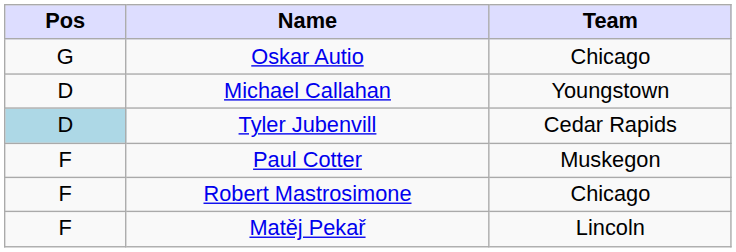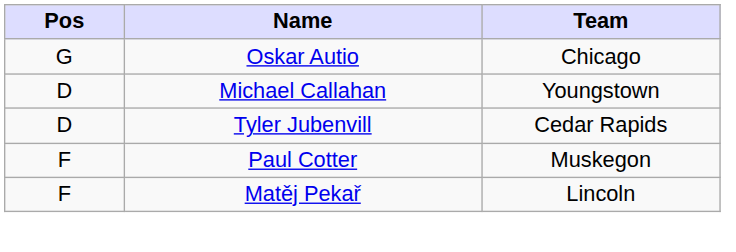Tyler Jubenvill | Pos: lightblue background -> no background
- row: F | Robert Mastrosimone | Chicago
